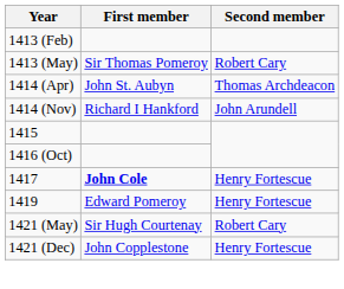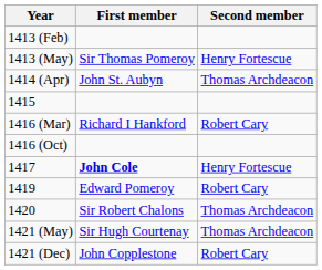1413 (May) | Second member: Robert Cary -> Henry Fortescue
- row: 1414 (Nov) | Richard I Hankford | John Arundell
+ row: 1416 (Mar) | Richard I Hankford | Robert Cary
1419 | Second member: Henry Fortescue -> Robert Cary
+ row: 1420 | Sir Robert Chalons | Thomas Archdeacon
1421 (May) | Second member: Robert Cary -> Thomas Archdeacon
1421 (Dec) | Second member: Henry Fortescue -> Robert Cary
